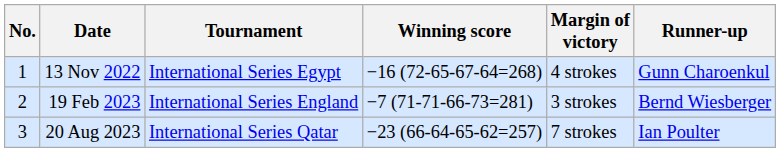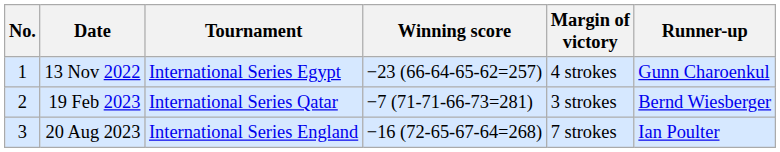13 Nov 2022 | Winning score: −16 (72-65-67-64=268) -> −23 (66-64-65-62=257)
19 Feb 2023 | Tournament: International Series England -> International Series Qatar
20 Aug 2023 | Tournament: International Series Qatar -> International Series England
20 Aug 2023 | Winning score: −23 (66-64-65-62=257) -> −16 (72-65-67-64=268)
